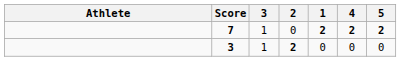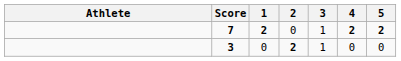columns swapped: 1 <-> 3
